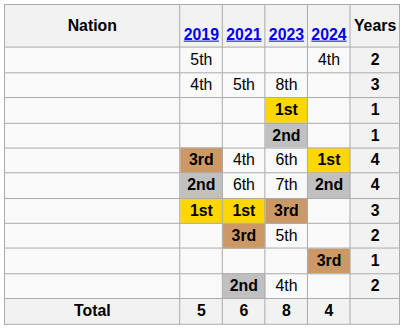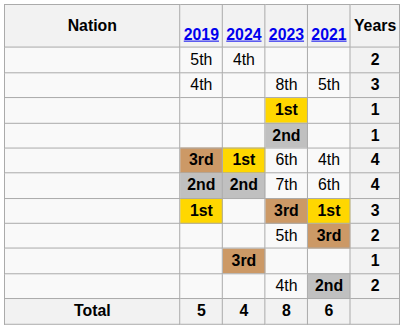columns swapped: 2021 <-> 2024
